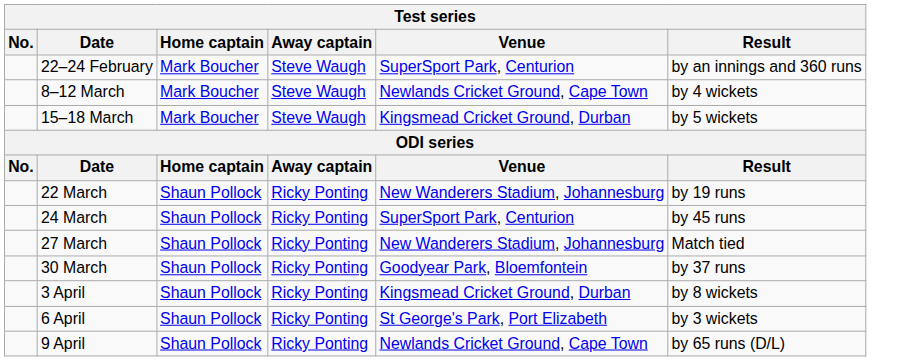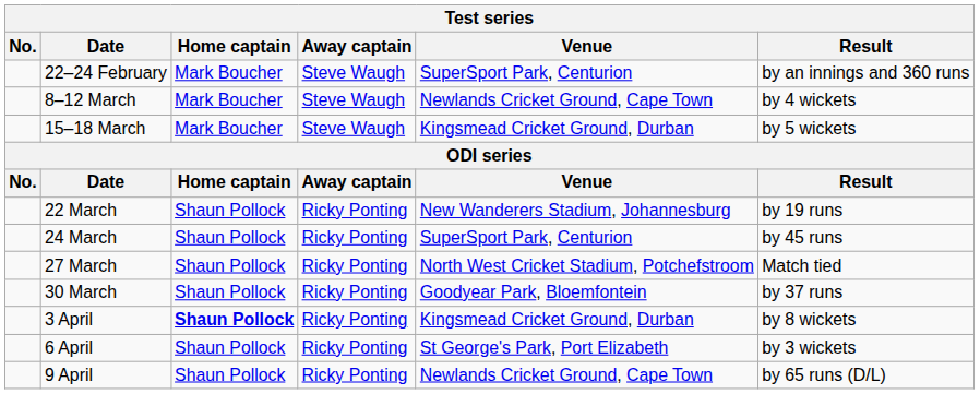27 March | Venue: New Wanderers Stadium, Johannesburg -> North West Cricket Stadium, Potchefstroom
3 April | Home captain: normal -> bold
